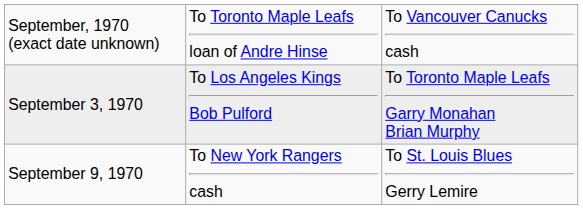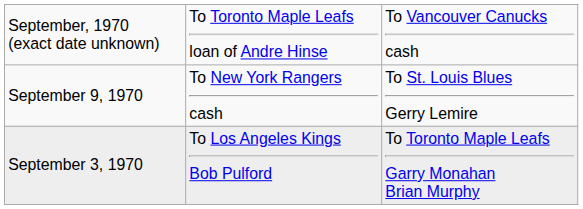rows swapped: September 3, 1970 <-> September 9, 1970
